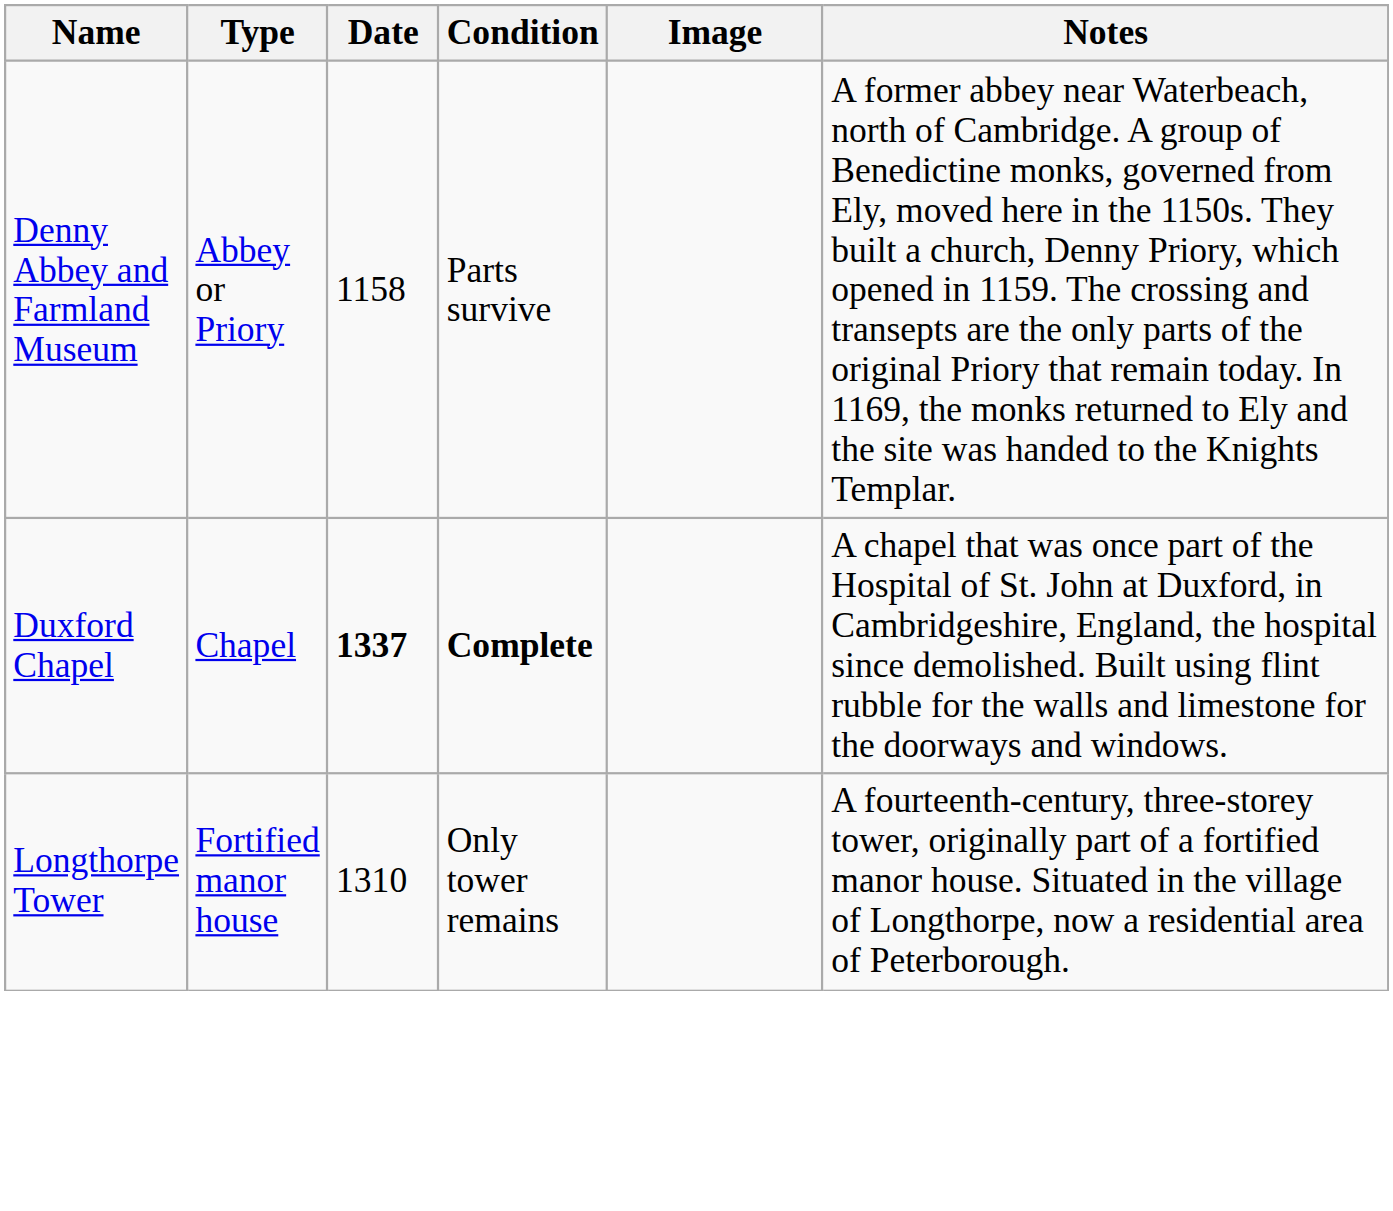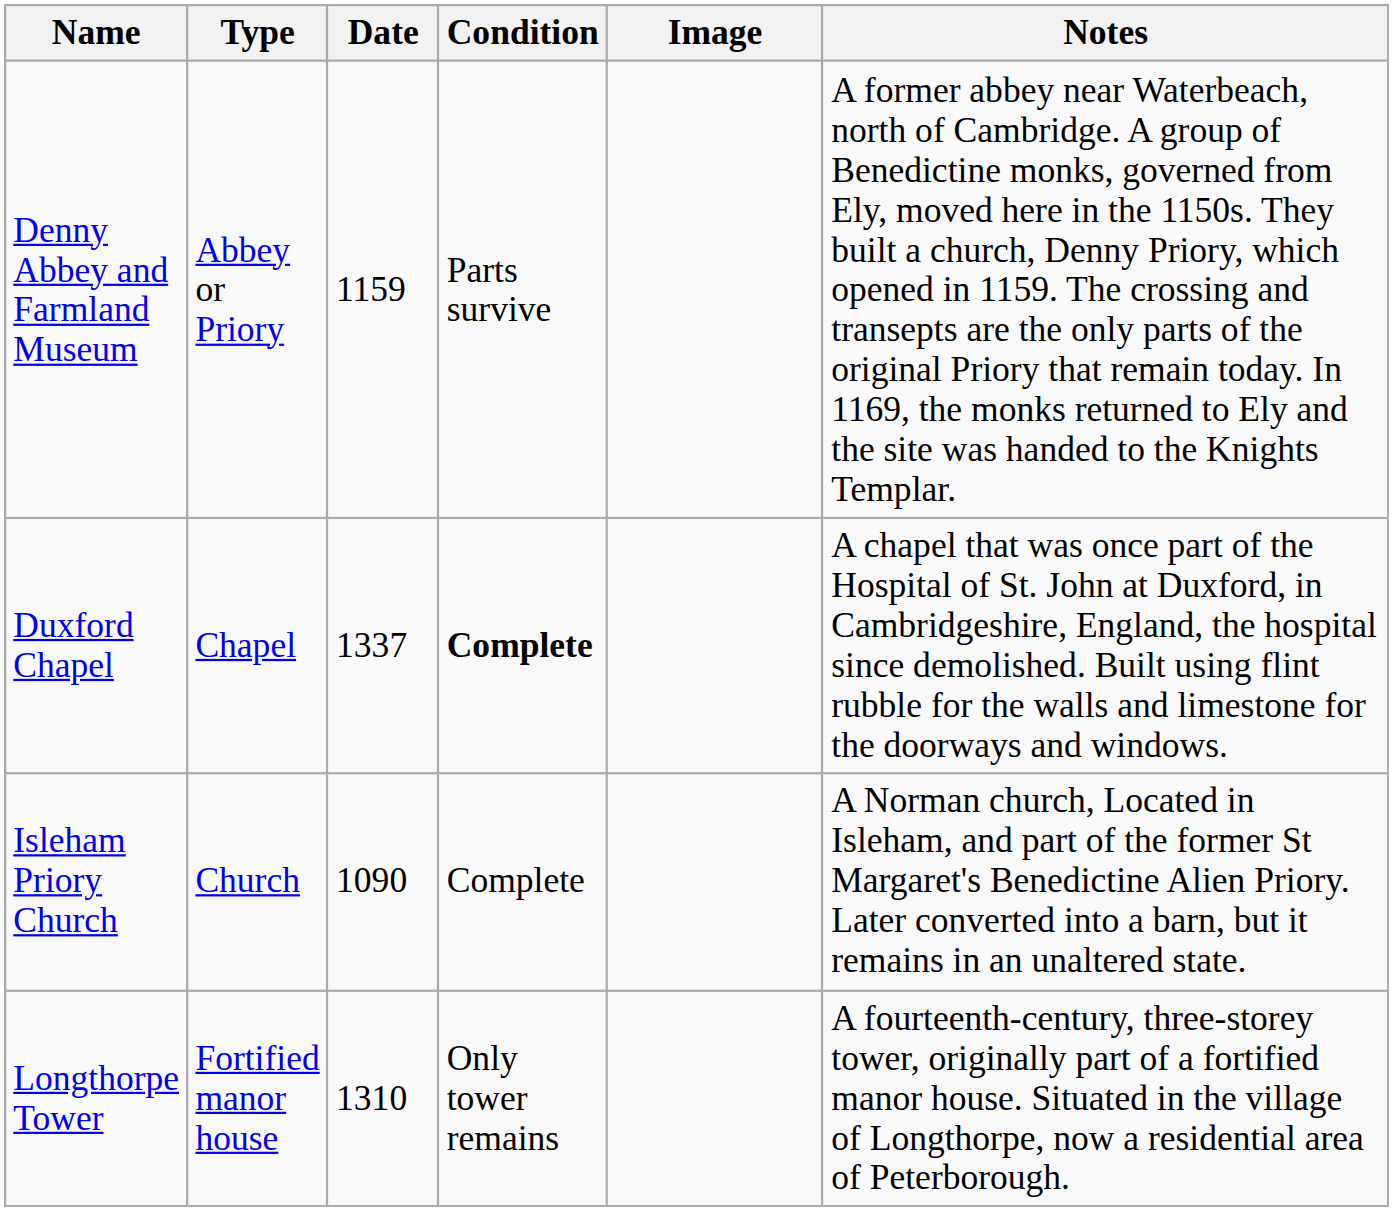Denny Abbey and Farmland Museum | Date: 1158 -> 1159
Duxford Chapel | Date: bold -> normal
+ row: Isleham Priory Church | Church | 1090 | Complete | A Norman church, Located in Isleham, and part of the former St Margaret's Benedictine Alien Priory. Later converted into a barn, but it remains in an unaltered state.
